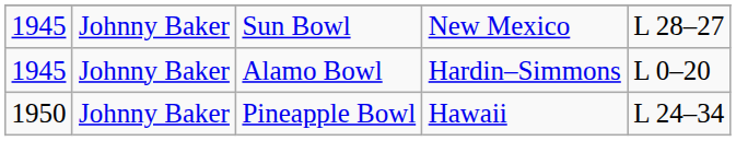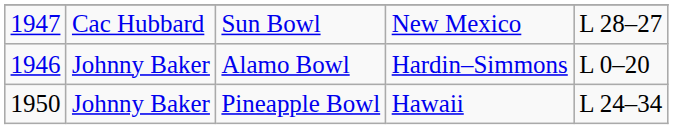Sun Bowl | column 1: 1945 -> 1947
Sun Bowl | column 2: Johnny Baker -> Cac Hubbard
Alamo Bowl | column 1: 1945 -> 1946
